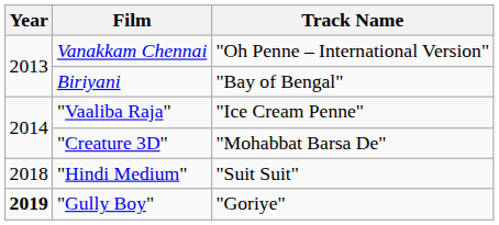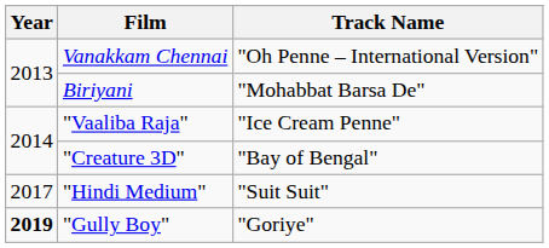Biriyani | Track Name: "Bay of Bengal" -> "Mohabbat Barsa De"
"Creature 3D" | Track Name: "Mohabbat Barsa De" -> "Bay of Bengal"
"Hindi Medium" | Year: 2018 -> 2017
